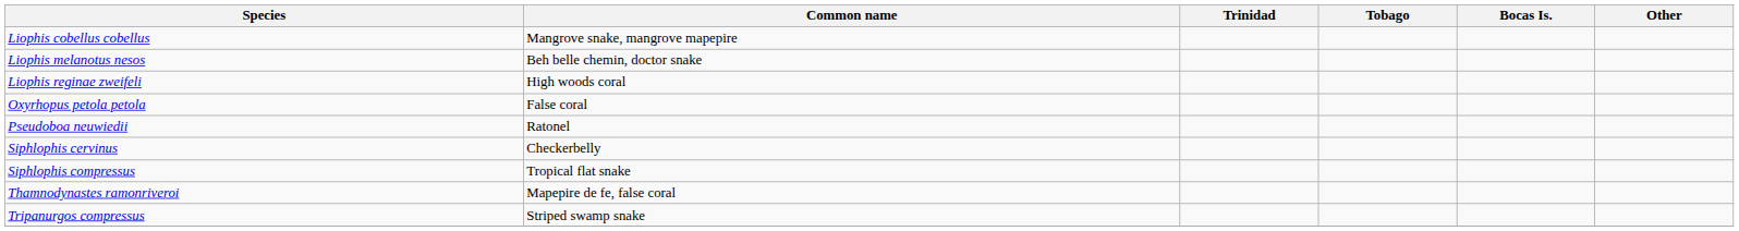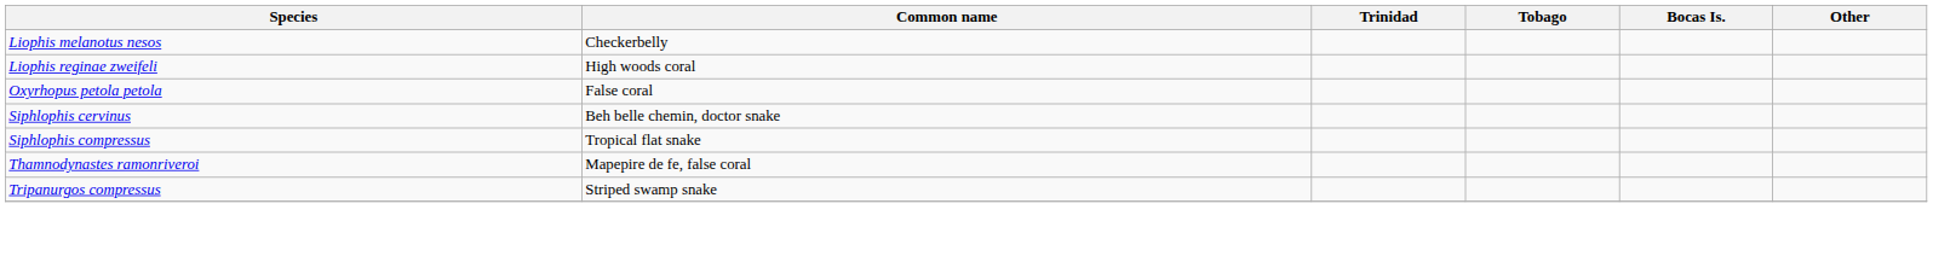- row: Liophis cobellus cobellus | Mangrove snake, mangrove mapepire
Liophis melanotus nesos | Common name: Beh belle chemin, doctor snake -> Checkerbelly
- row: Pseudoboa neuwiedii | Ratonel
Siphlophis cervinus | Common name: Checkerbelly -> Beh belle chemin, doctor snake
